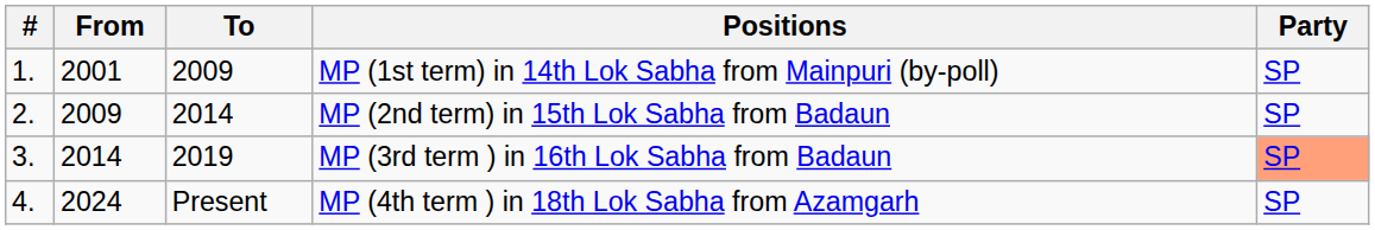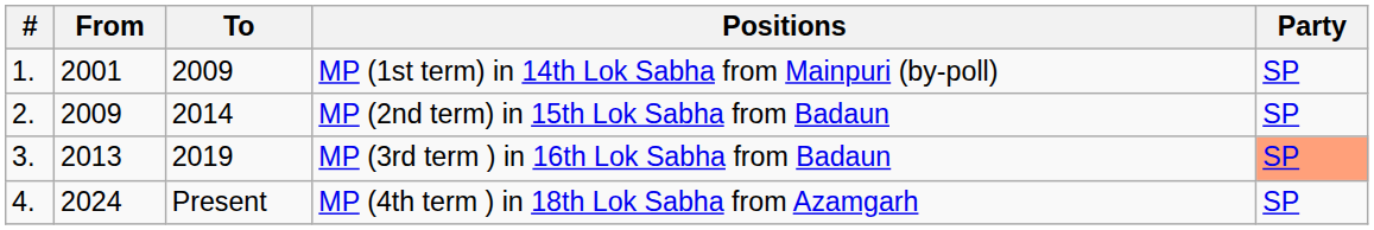MP (3rd term ) in 16th Lok Sabha from Badaun | From: 2014 -> 2013
